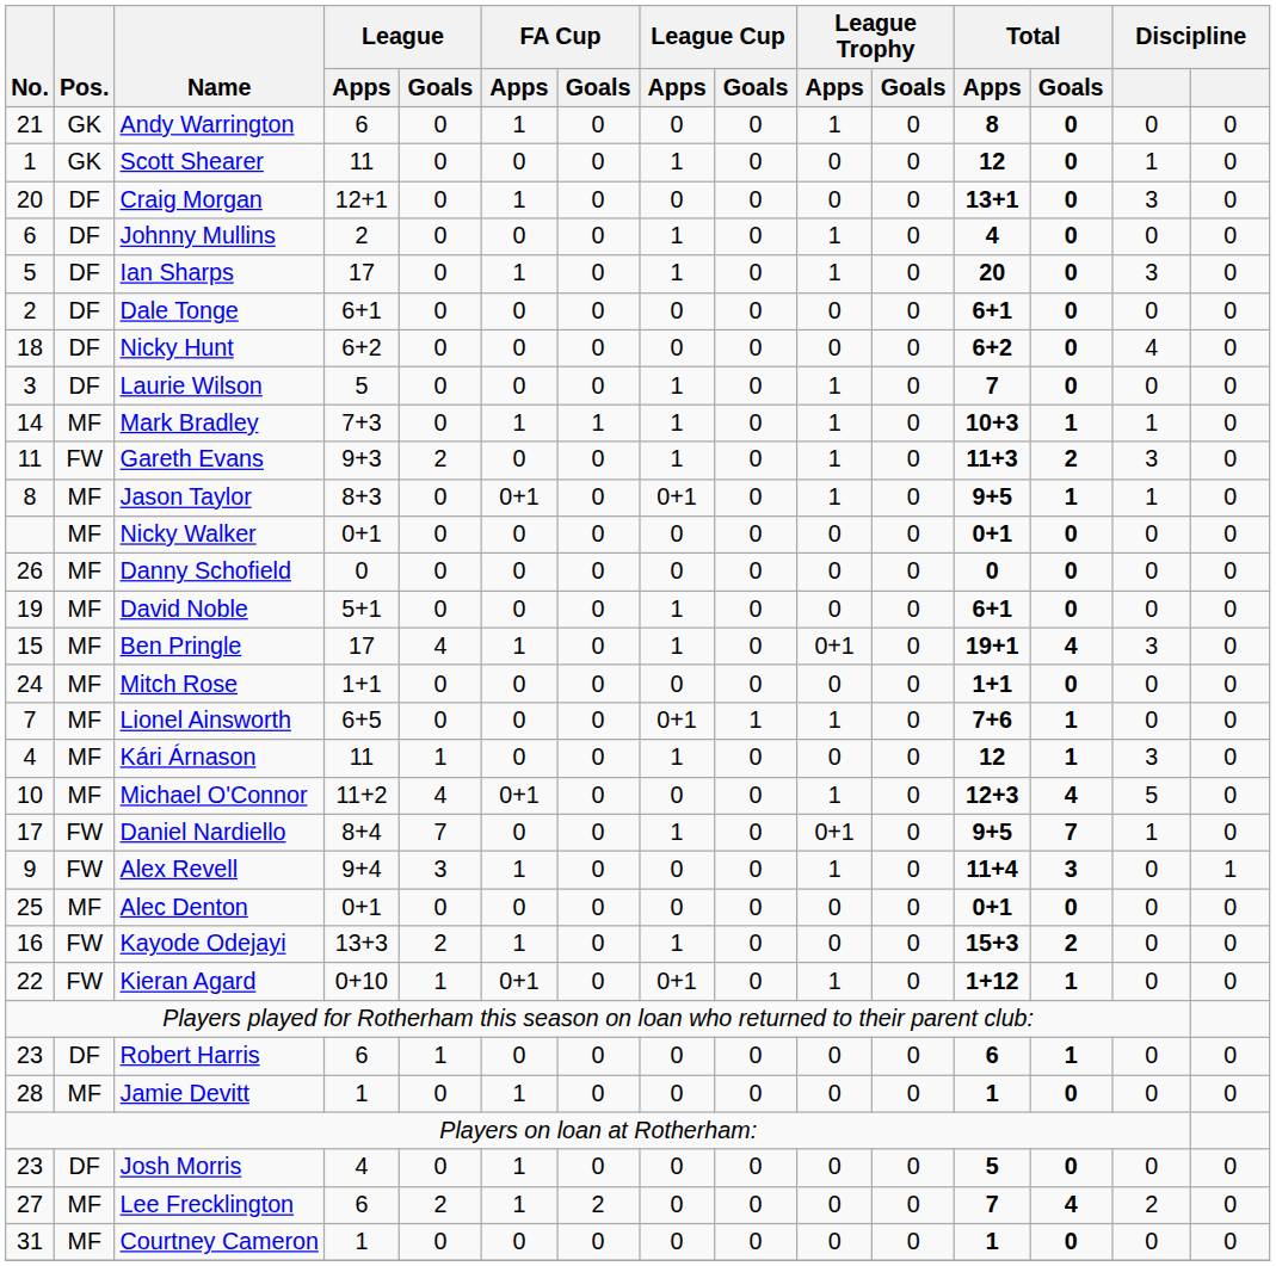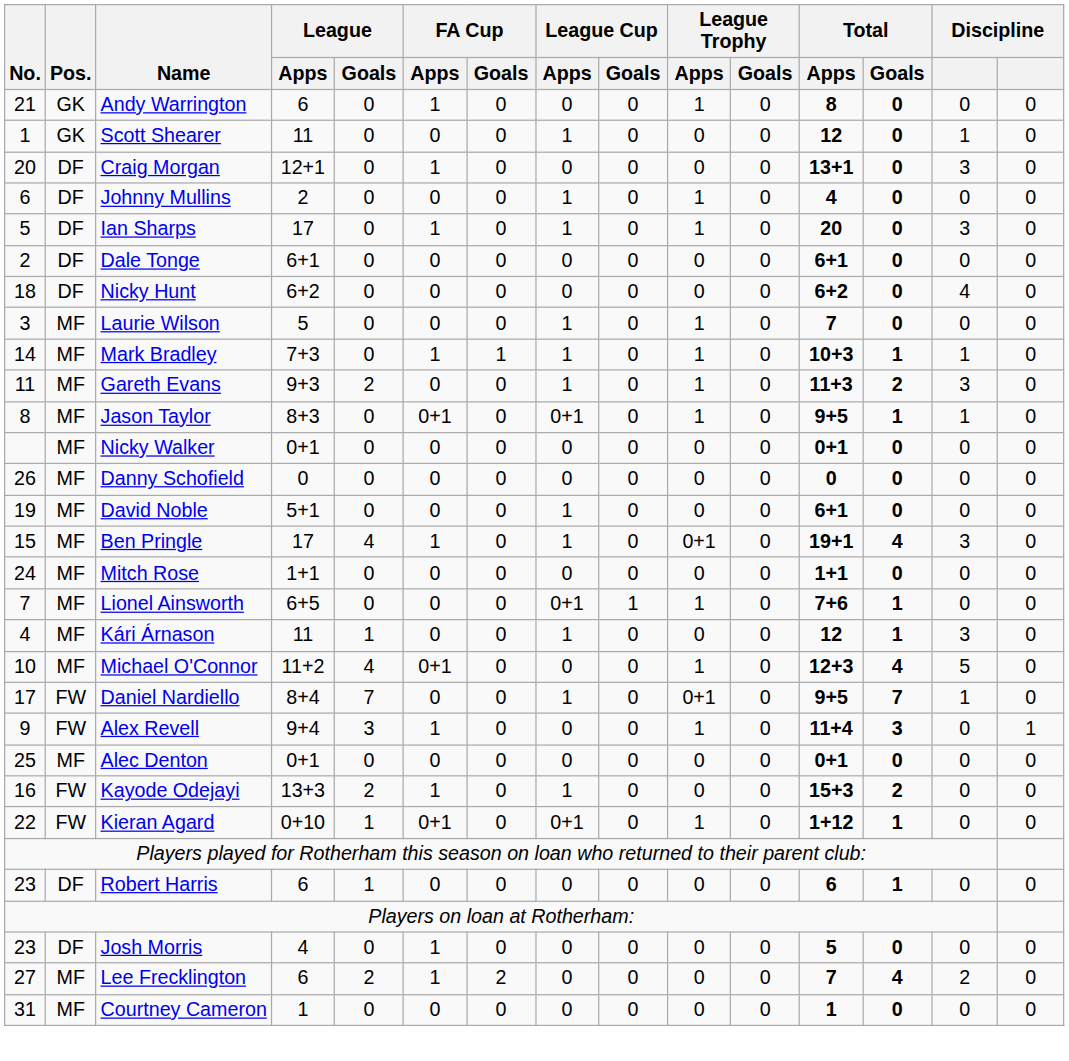Laurie Wilson | Pos.: DF -> MF
Gareth Evans | Pos.: FW -> MF
- row: 28 | MF | Jamie Devitt | 1 | 0 | 1 | 0 | 0 | 0 | 0 | 0 | 1 | 0 | 0 | 0
